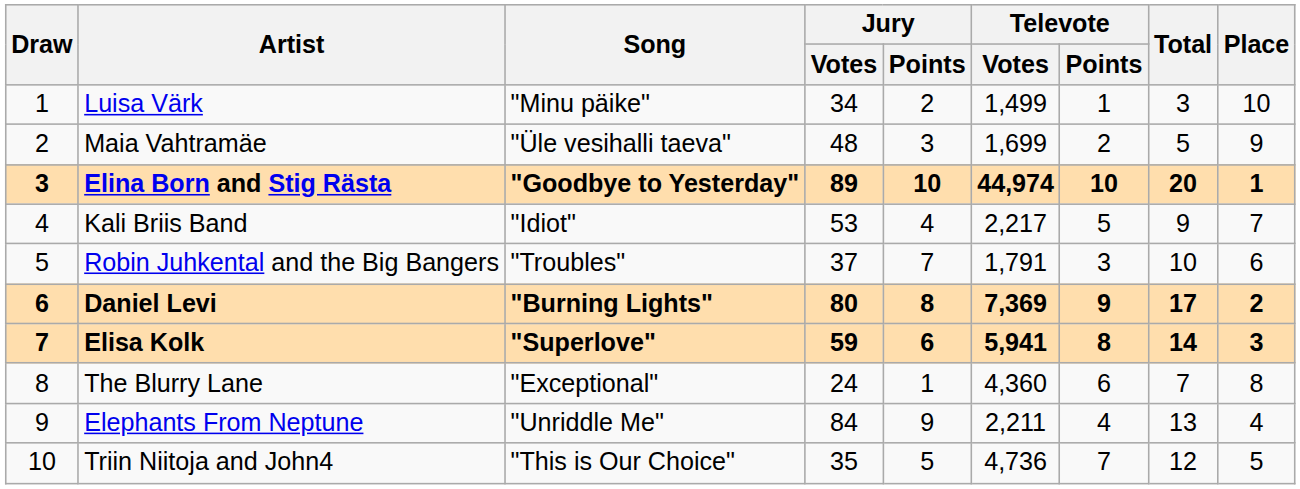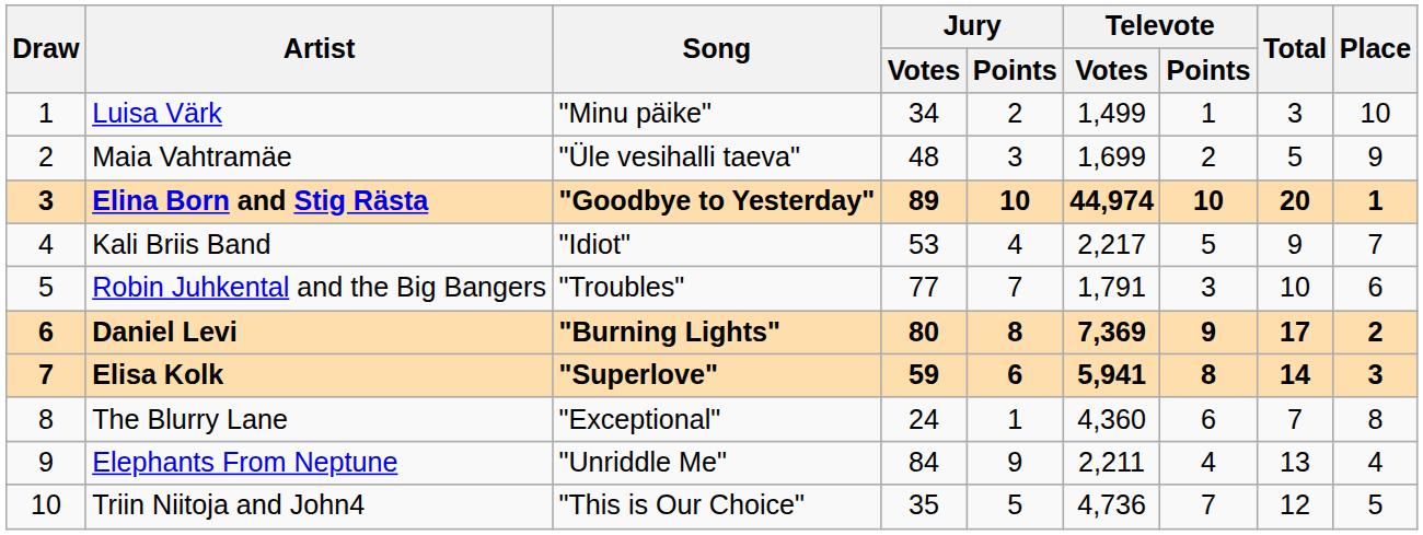Robin Juhkental and the Big Bangers | Jury / Votes: 37 -> 77
